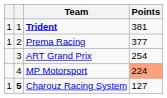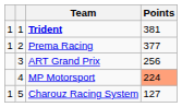ART Grand Prix | Points: 254 -> 256
Charouz Racing System | column 2: bold -> normal
